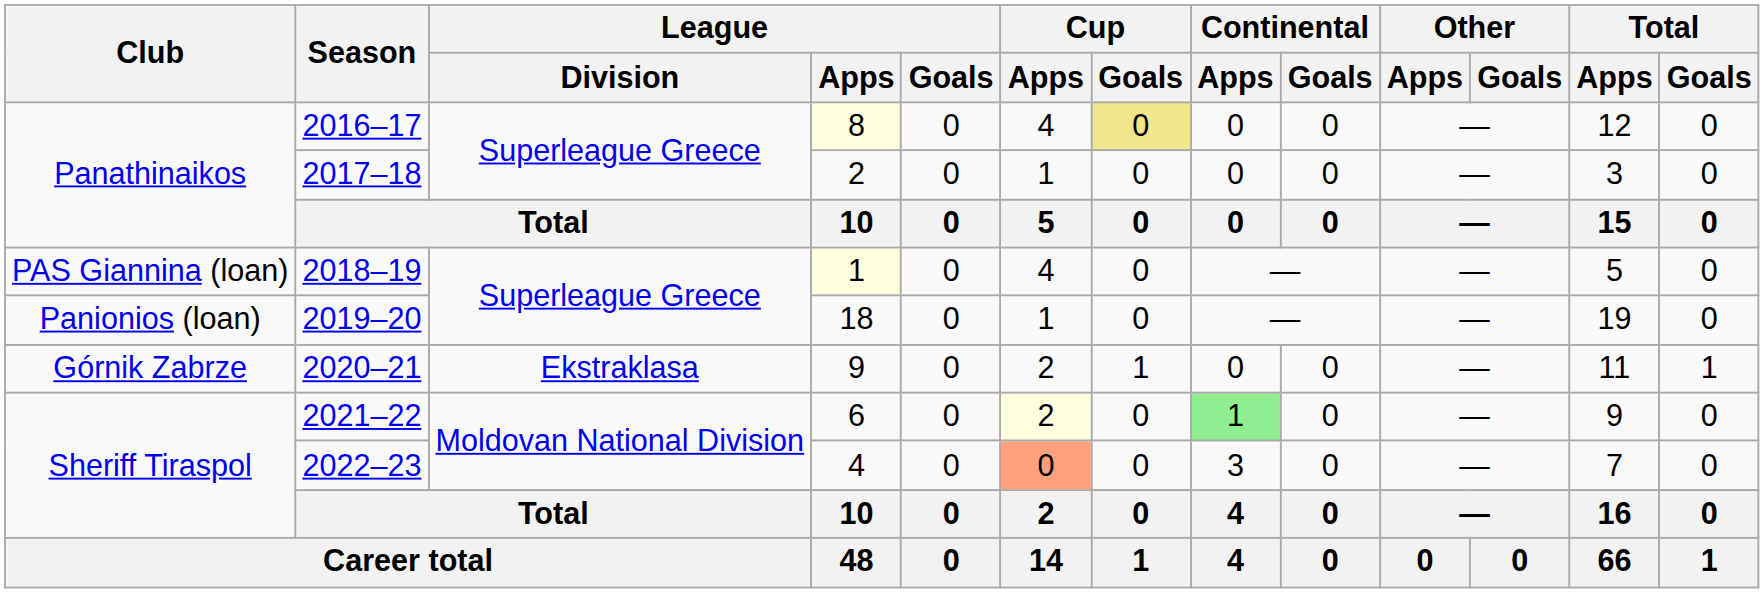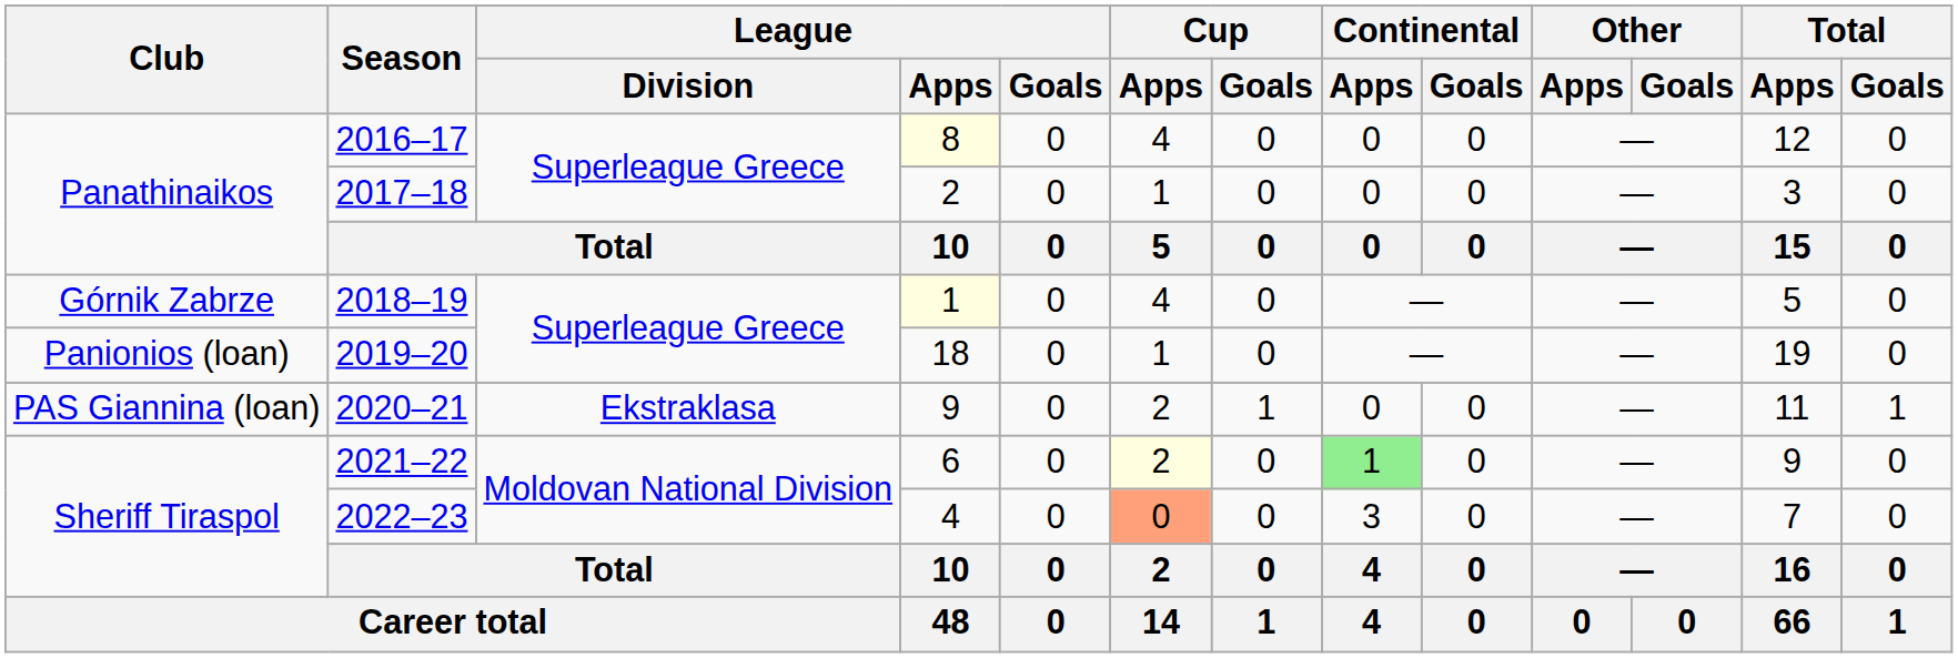2016–17 | Cup / Goals: khaki background -> no background
2018–19 | Club: PAS Giannina (loan) -> Górnik Zabrze
2020–21 | Club: Górnik Zabrze -> PAS Giannina (loan)
